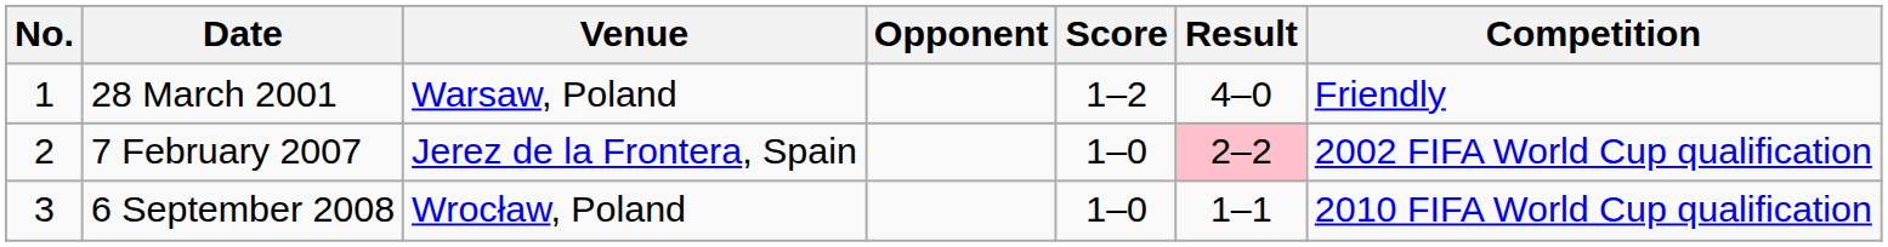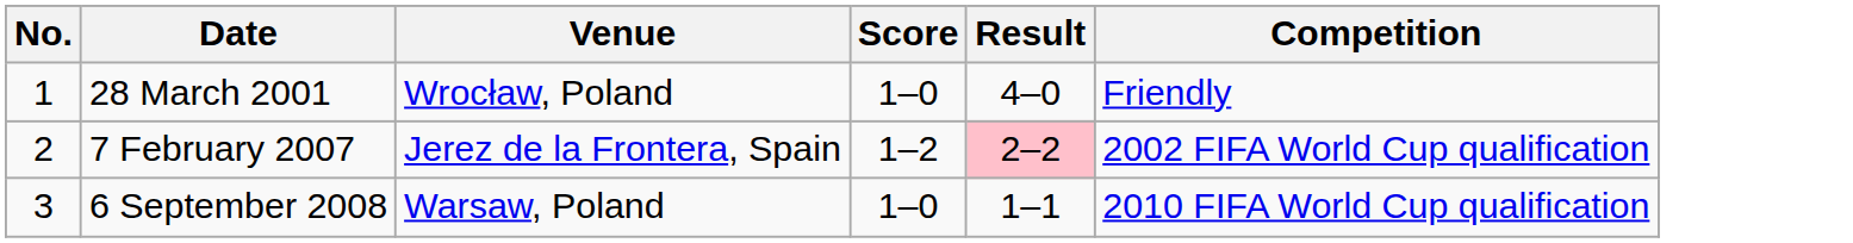- column: Opponent
28 March 2001 | Venue: Warsaw, Poland -> Wrocław, Poland
28 March 2001 | Score: 1–2 -> 1–0
7 February 2007 | Score: 1–0 -> 1–2
6 September 2008 | Venue: Wrocław, Poland -> Warsaw, Poland
